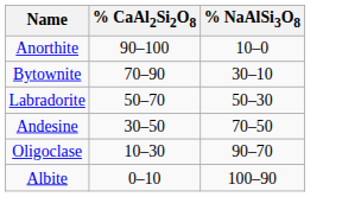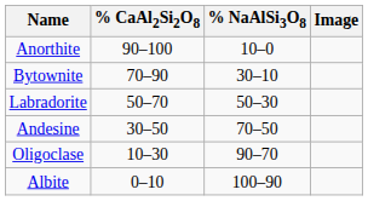+ column: Image
